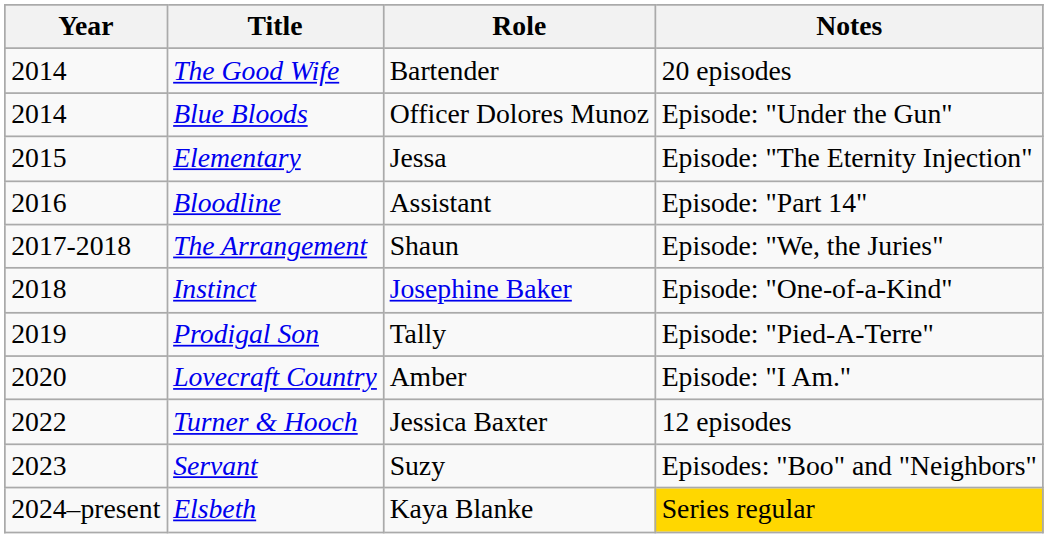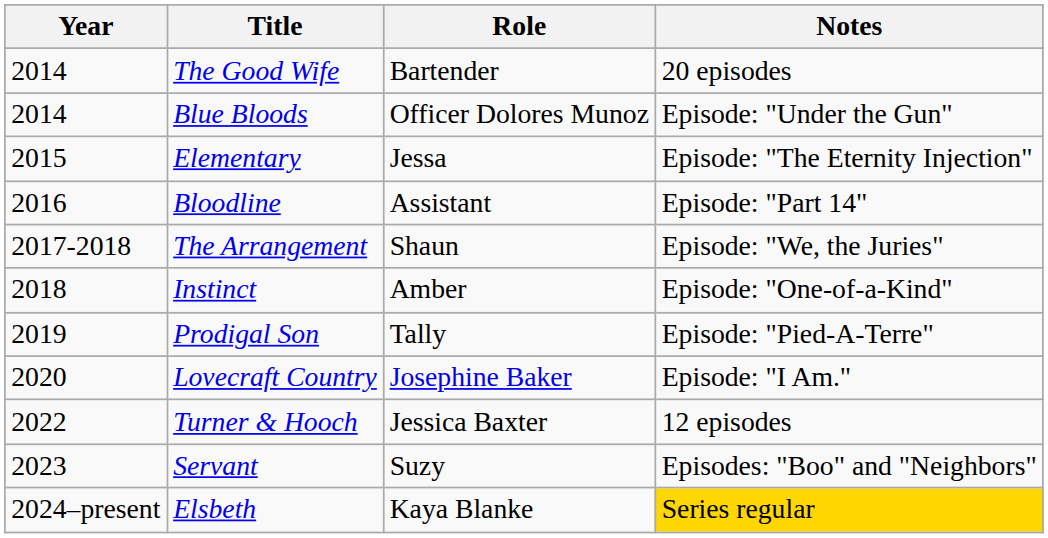Instinct | Role: Josephine Baker -> Amber
Lovecraft Country | Role: Amber -> Josephine Baker
